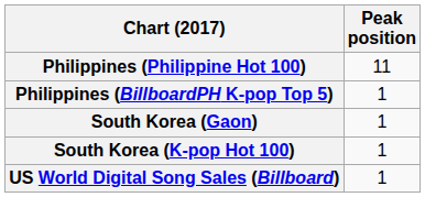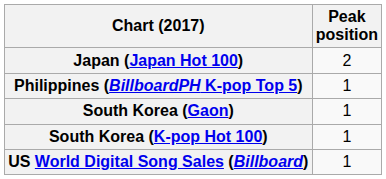+ row: Japan (Japan Hot 100) | 2
- row: Philippines (Philippine Hot 100) | 11
